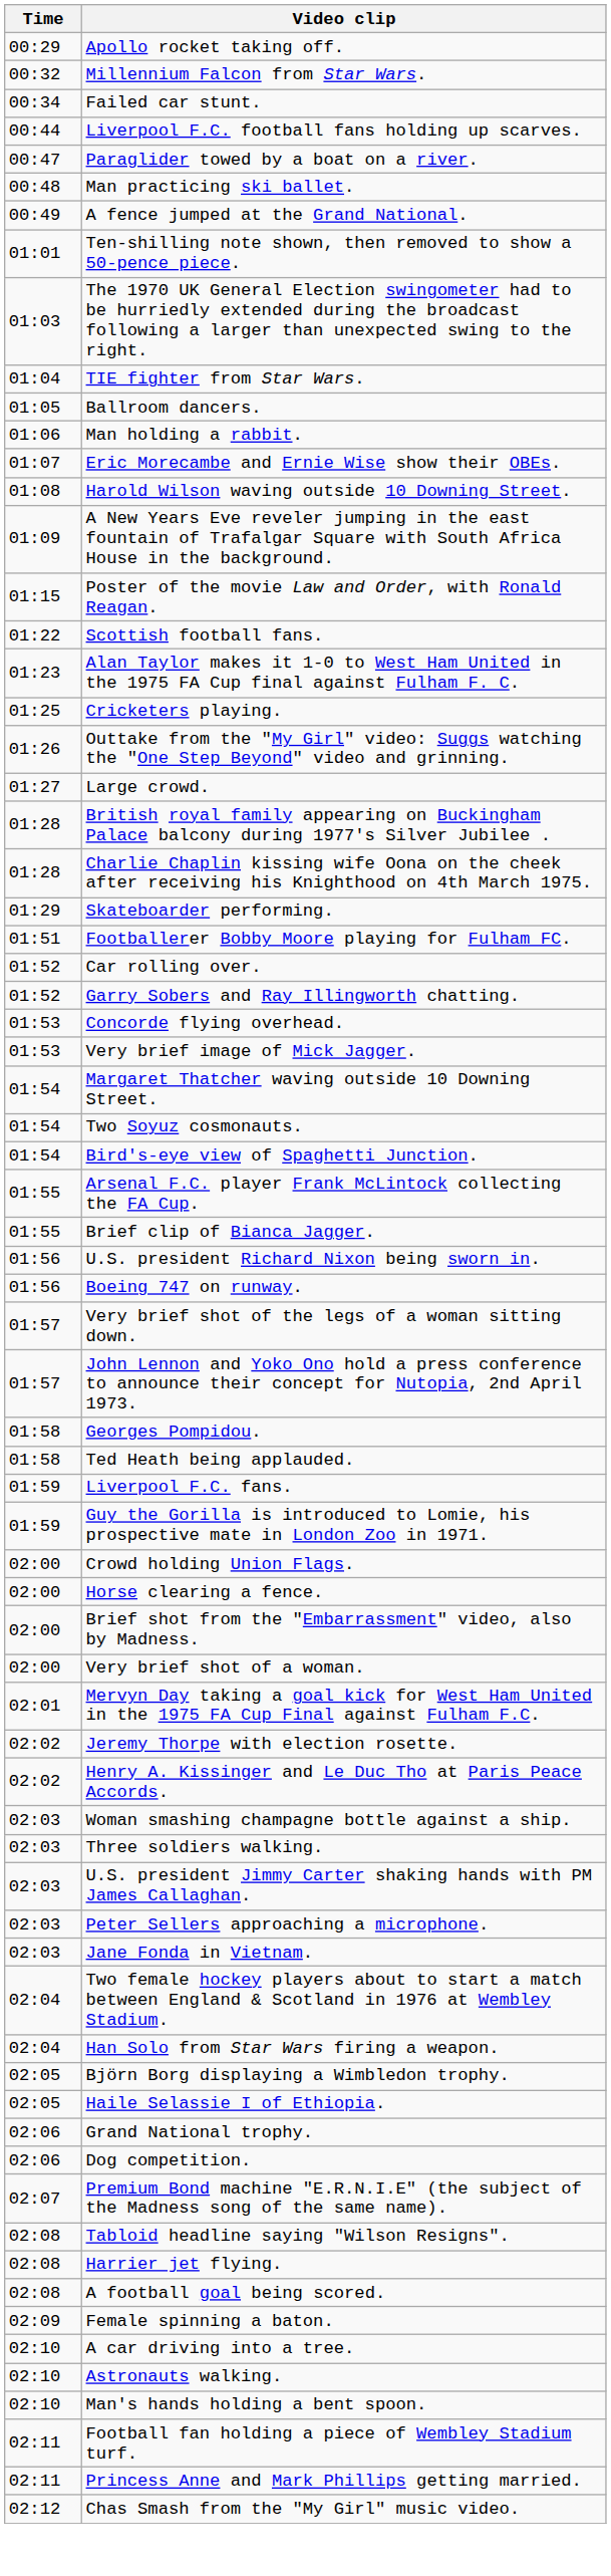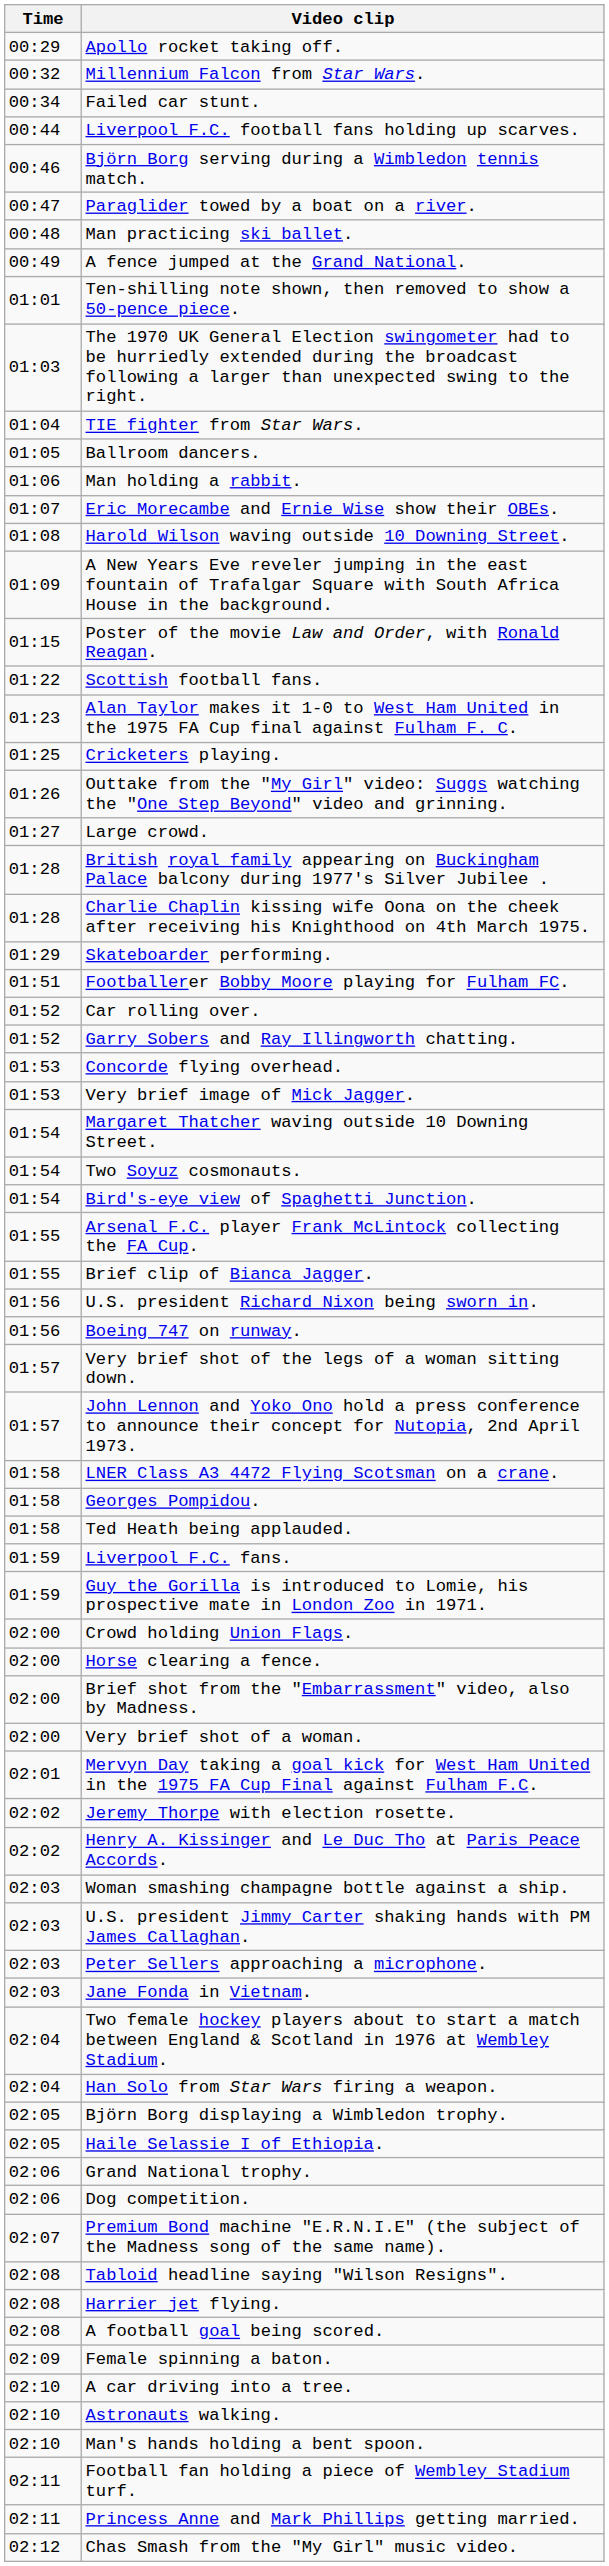+ row: 00:46 | Björn Borg serving during a Wimbledon tennis match.
+ row: 01:58 | LNER Class A3 4472 Flying Scotsman on a crane.
- row: 02:03 | Three soldiers walking.
